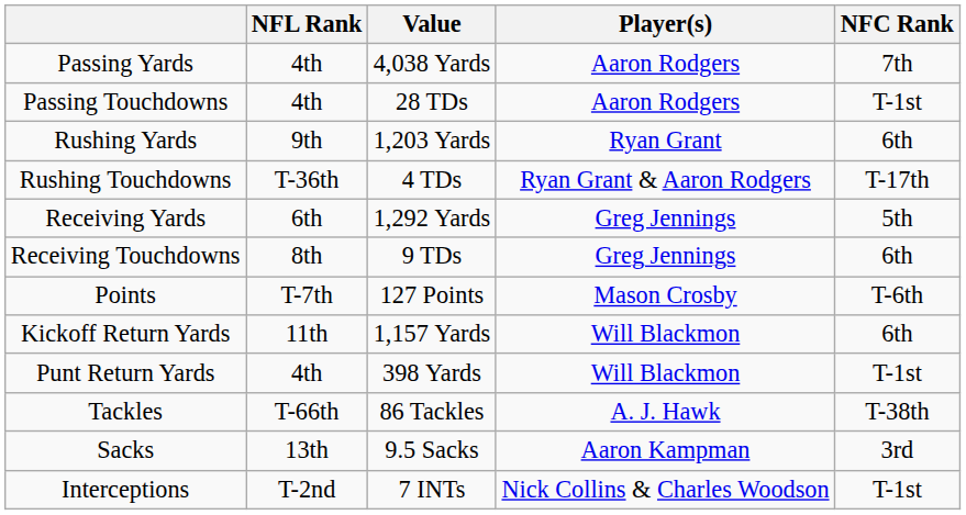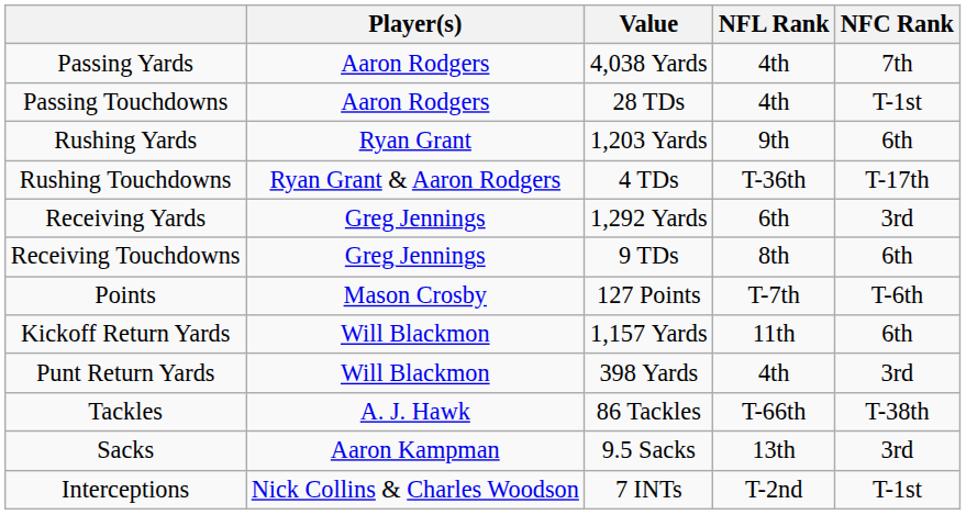columns swapped: Player(s) <-> NFL Rank
Receiving Yards | NFC Rank: 5th -> 3rd
Punt Return Yards | NFC Rank: T-1st -> 3rd
